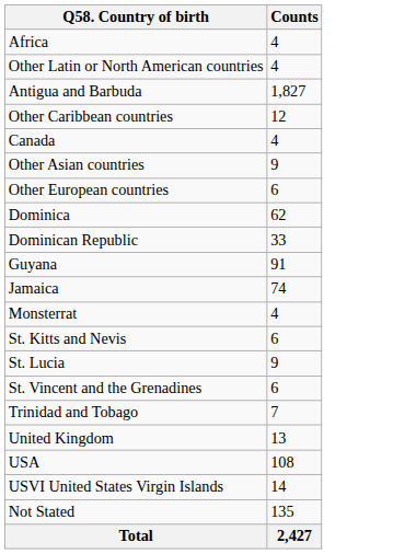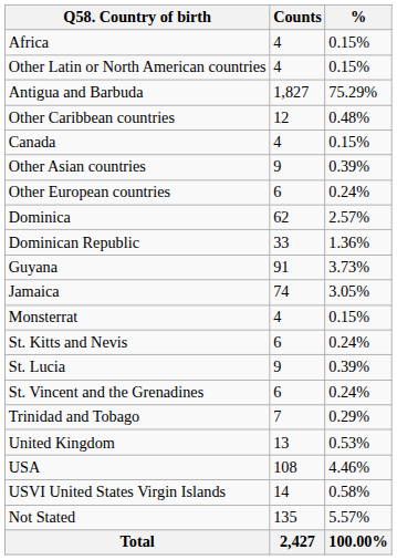+ column: % | 0.15% | 0.15% | 75.29% | 0.48% | 0.15% | 0.39% | 0.24% | 2.57% | 1.36% | 3.73% | 3.05% | 0.15% | 0.24% | 0.39% | 0.24% | 0.29% | 0.53% | 4.46% | 0.58% | 5.57% | 100.00%
